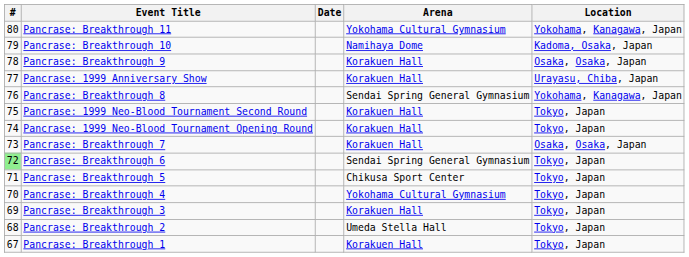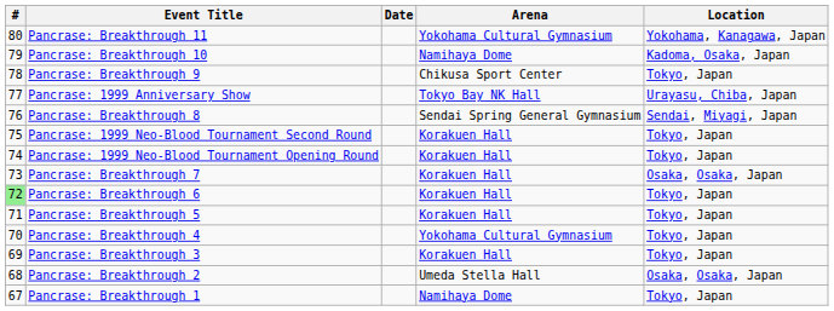Pancrase: Breakthrough 9 | Arena: Korakuen Hall -> Chikusa Sport Center
Pancrase: Breakthrough 9 | Location: Osaka, Osaka, Japan -> Tokyo, Japan
Pancrase: 1999 Anniversary Show | Arena: Korakuen Hall -> Tokyo Bay NK Hall
Pancrase: Breakthrough 8 | Location: Yokohama, Kanagawa, Japan -> Sendai, Miyagi, Japan
Pancrase: Breakthrough 6 | Arena: Sendai Spring General Gymnasium -> Korakuen Hall
Pancrase: Breakthrough 5 | Arena: Chikusa Sport Center -> Korakuen Hall
Pancrase: Breakthrough 2 | Location: Tokyo, Japan -> Osaka, Osaka, Japan
Pancrase: Breakthrough 1 | Arena: Korakuen Hall -> Namihaya Dome
